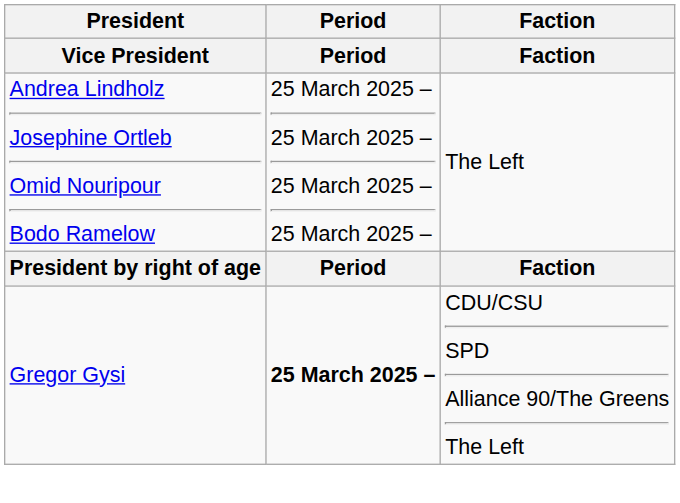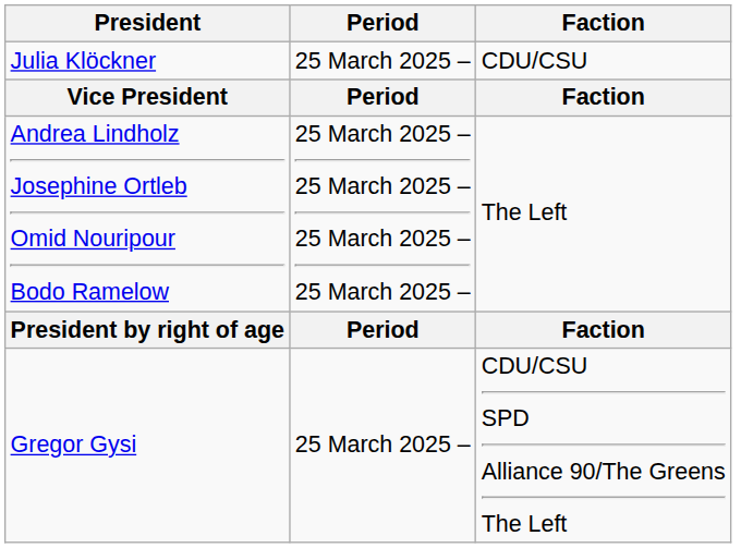+ row: Julia Klöckner | 25 March 2025 – | CDU/CSU
Gregor Gysi | Period: bold -> normal
